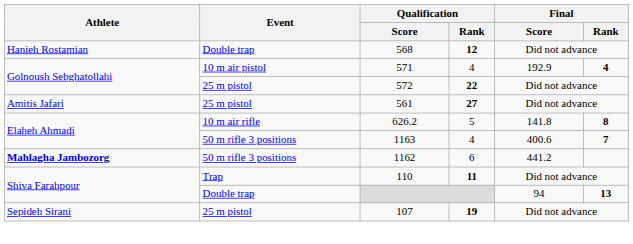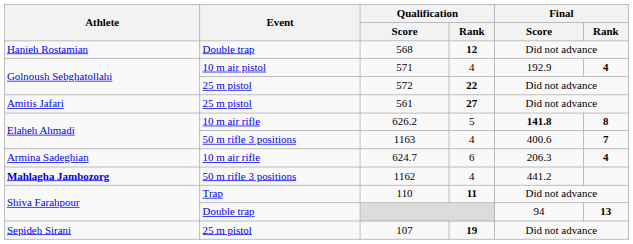626.2 | Final / Score: normal -> bold
+ row: Armina Sadeghian | 10 m air rifle | 624.7 | 6 | 206.3 | 4
1162 | Qualification / Rank: 6 -> 4
